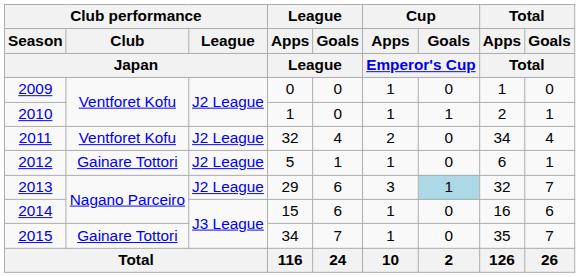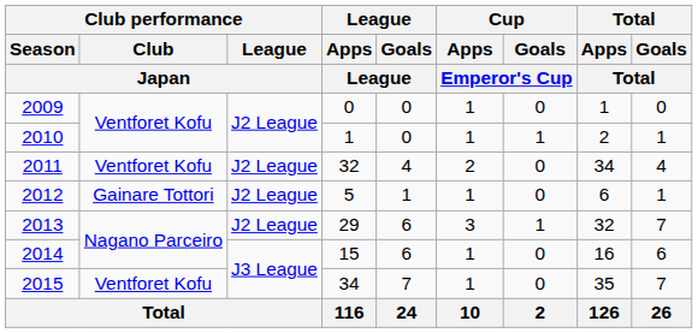2013 | Cup / Goals / Emperor's Cup: lightblue background -> no background
2015 | Club performance / Club / Japan: Gainare Tottori -> Ventforet Kofu
